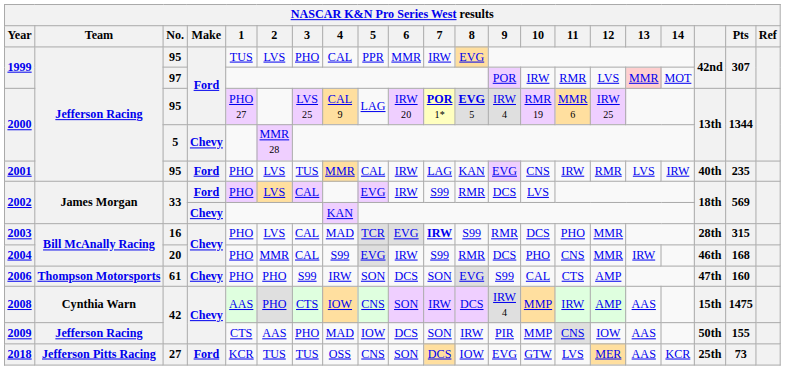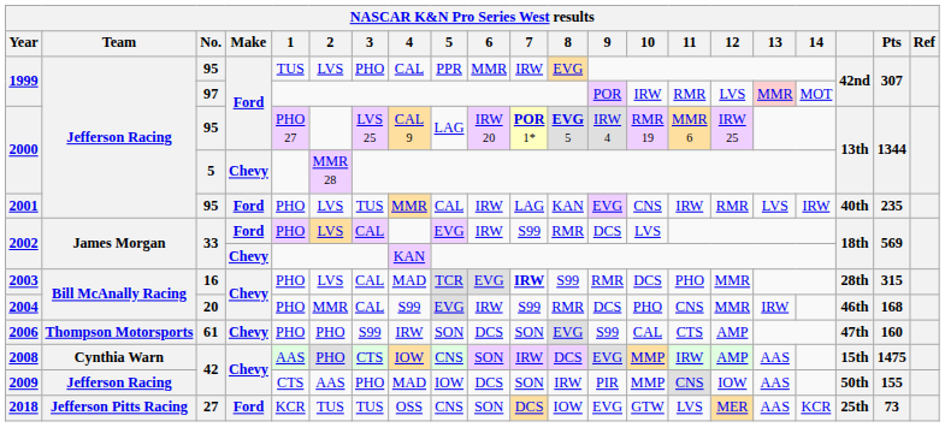2008 | 9: IRW 4 -> EVG
